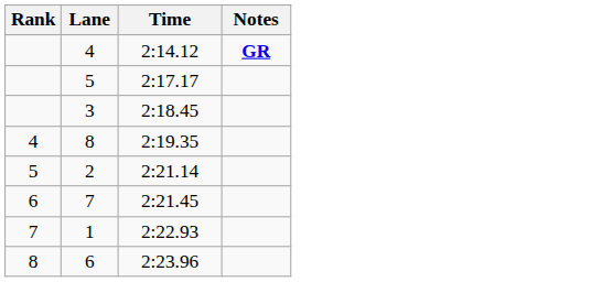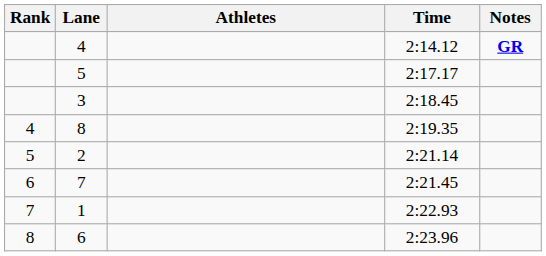+ column: Athletes
